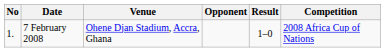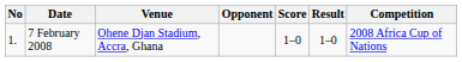+ column: Score | 1–0
